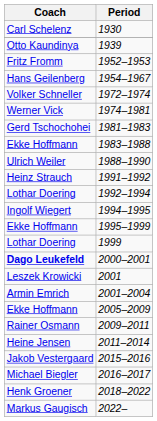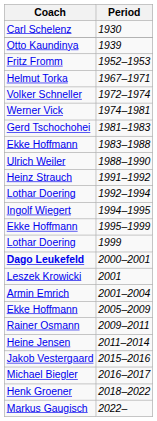- row: Hans Geilenberg | 1954–1967
+ row: Helmut Torka | 1967–1971
